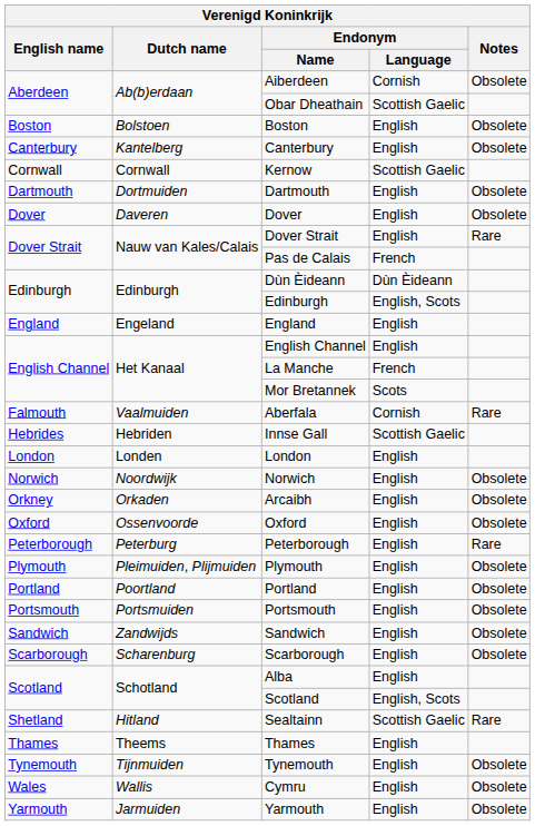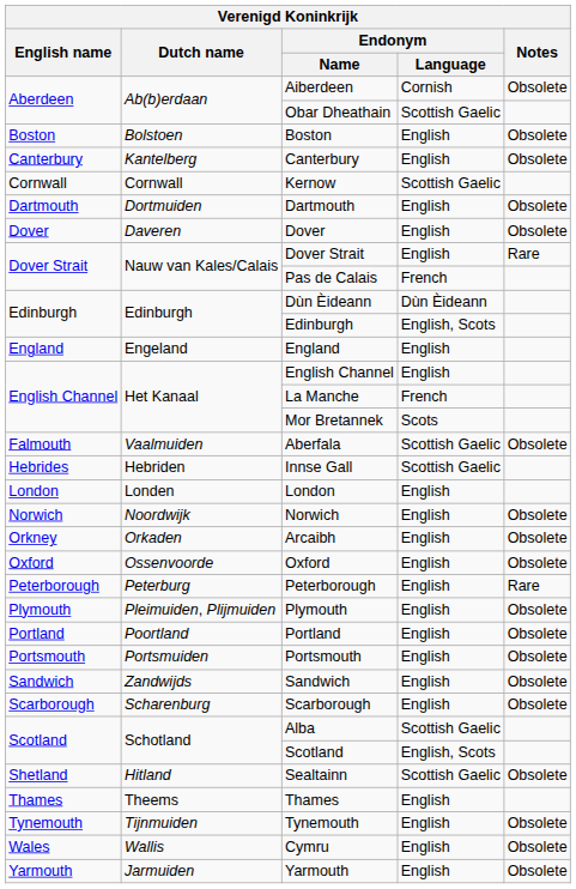Aberfala | Endonym / Language: Cornish -> Scottish Gaelic
Aberfala | Notes: Rare -> Obsolete
Alba | Endonym / Language: English -> Scottish Gaelic
Sealtainn | Notes: Rare -> Obsolete
